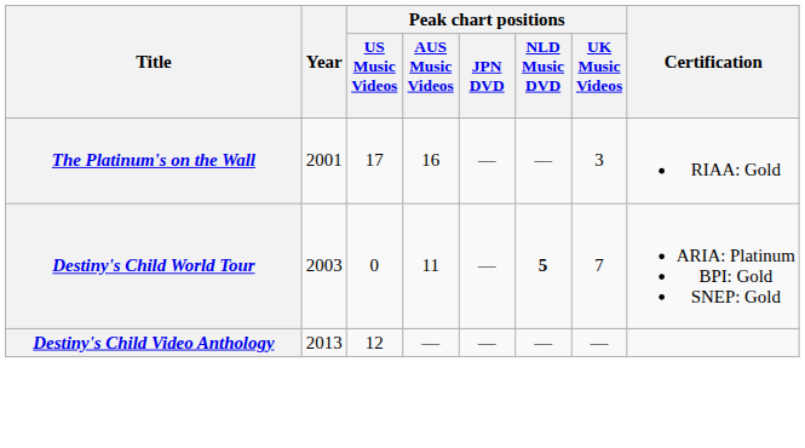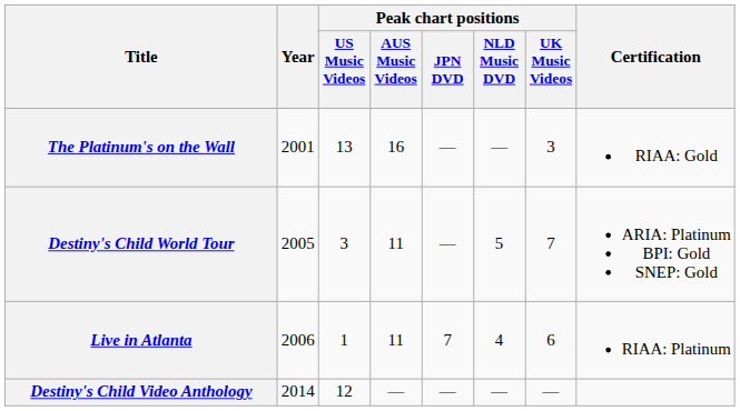The Platinum's on the Wall | Peak chart positions / US Music Videos: 17 -> 13
Destiny's Child World Tour | Year: 2003 -> 2005
Destiny's Child World Tour | Peak chart positions / US Music Videos: 0 -> 3
Destiny's Child World Tour | Peak chart positions / NLD Music DVD: bold -> normal
+ row: Live in Atlanta | 2006 | 1 | 11 | 7 | 4 | 6 | RIAA: Platinum
Destiny's Child Video Anthology | Year: 2013 -> 2014
